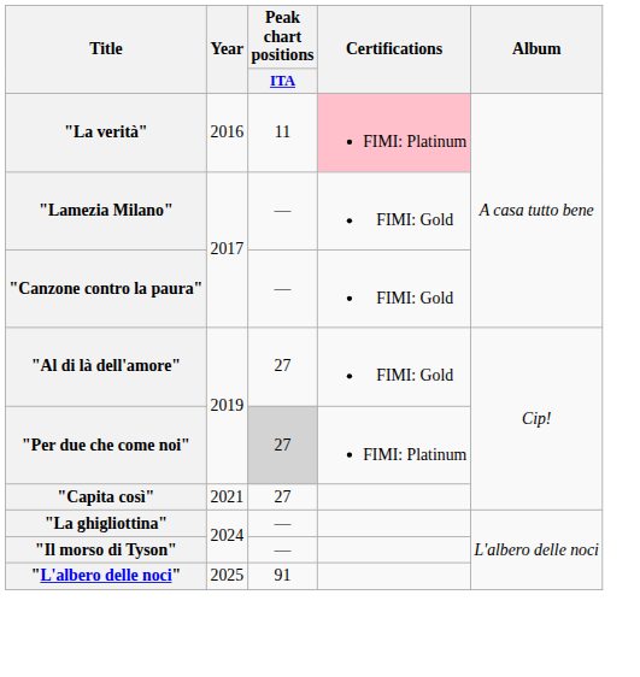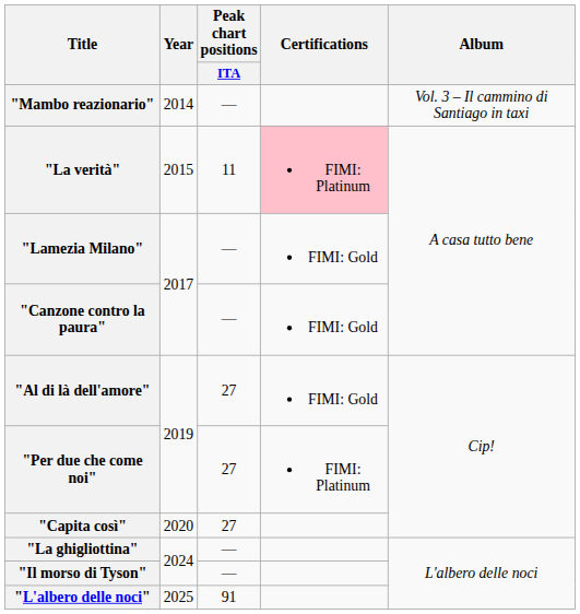+ row: "Mambo reazionario" | 2014 | — | Vol. 3 – Il cammino di Santiago in taxi
"La verità" | Year: 2016 -> 2015
"Per due che come noi" | Peak chart positions / ITA: lightgrey background -> no background
"Capita così" | Year: 2021 -> 2020
